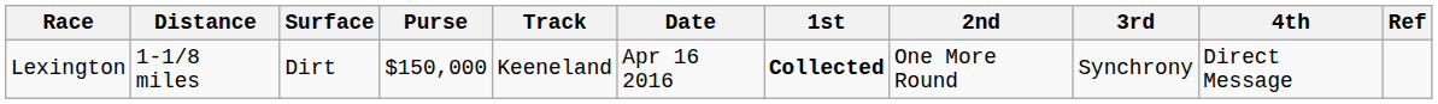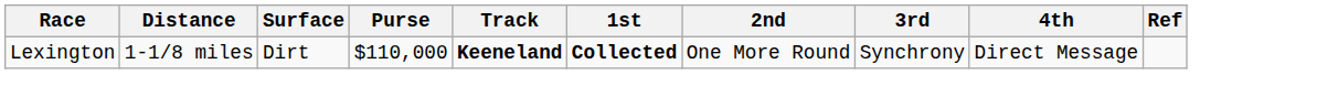- column: Date | Apr 16 2016
Lexington | Purse: $150,000 -> $110,000
Lexington | Track: normal -> bold
